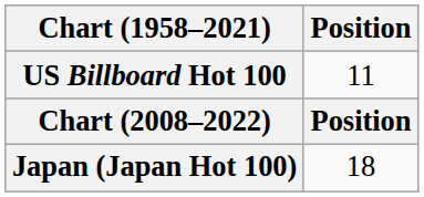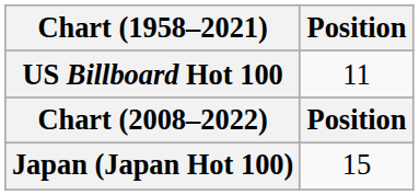Japan (Japan Hot 100) | Position: 18 -> 15
